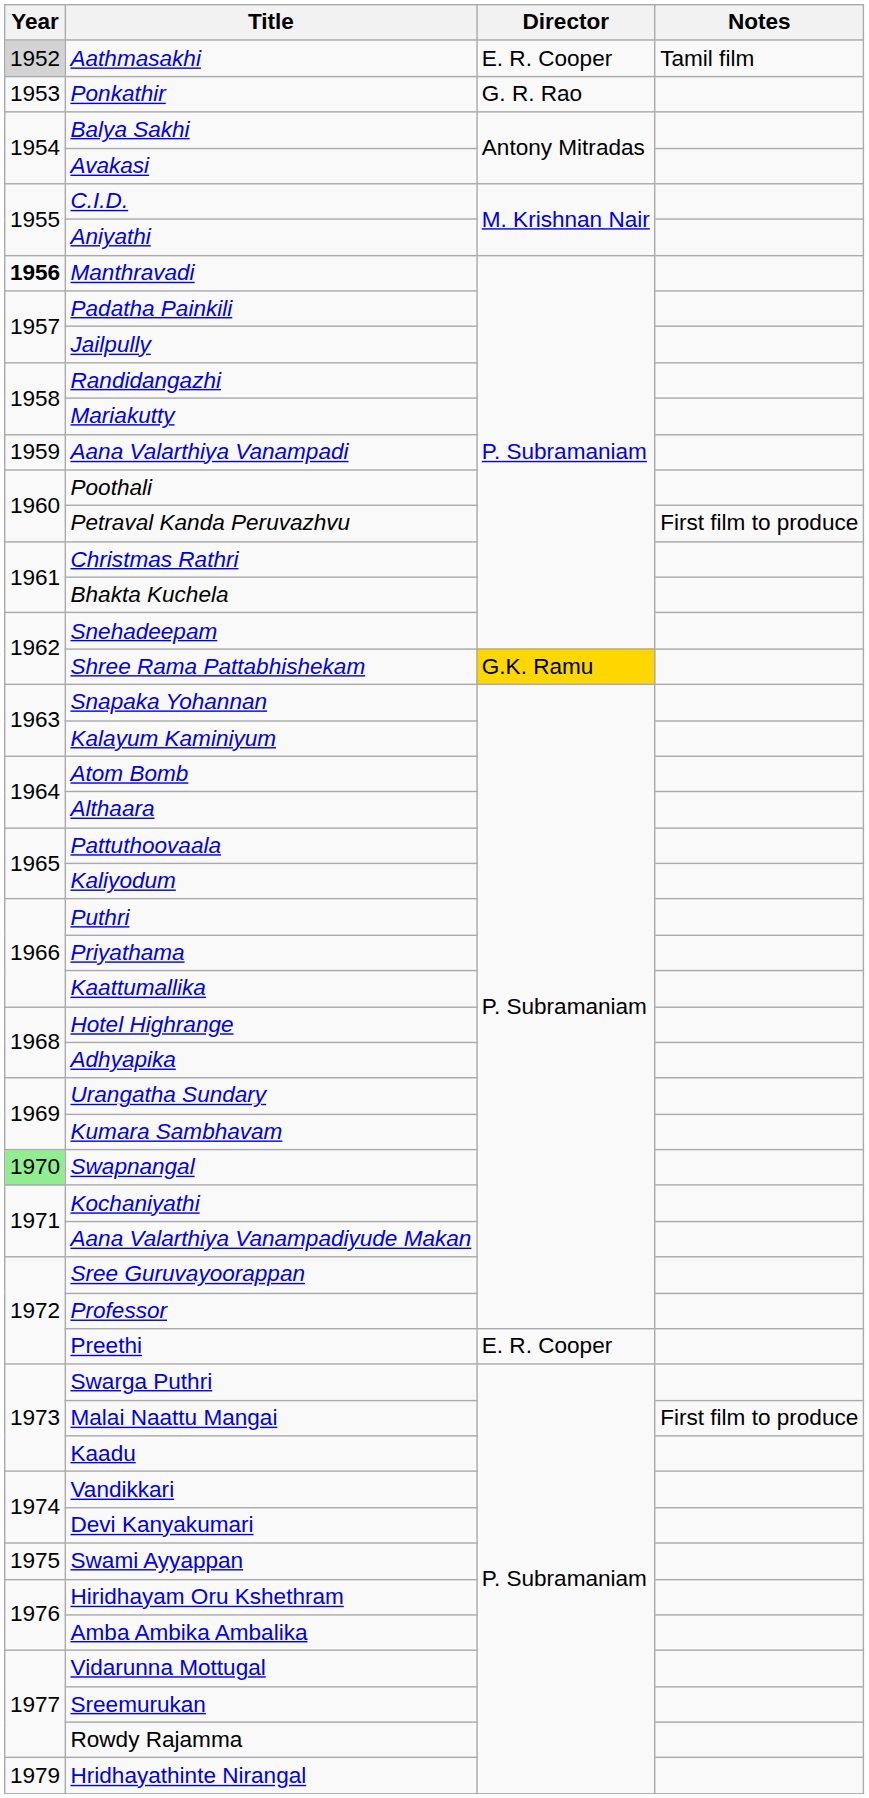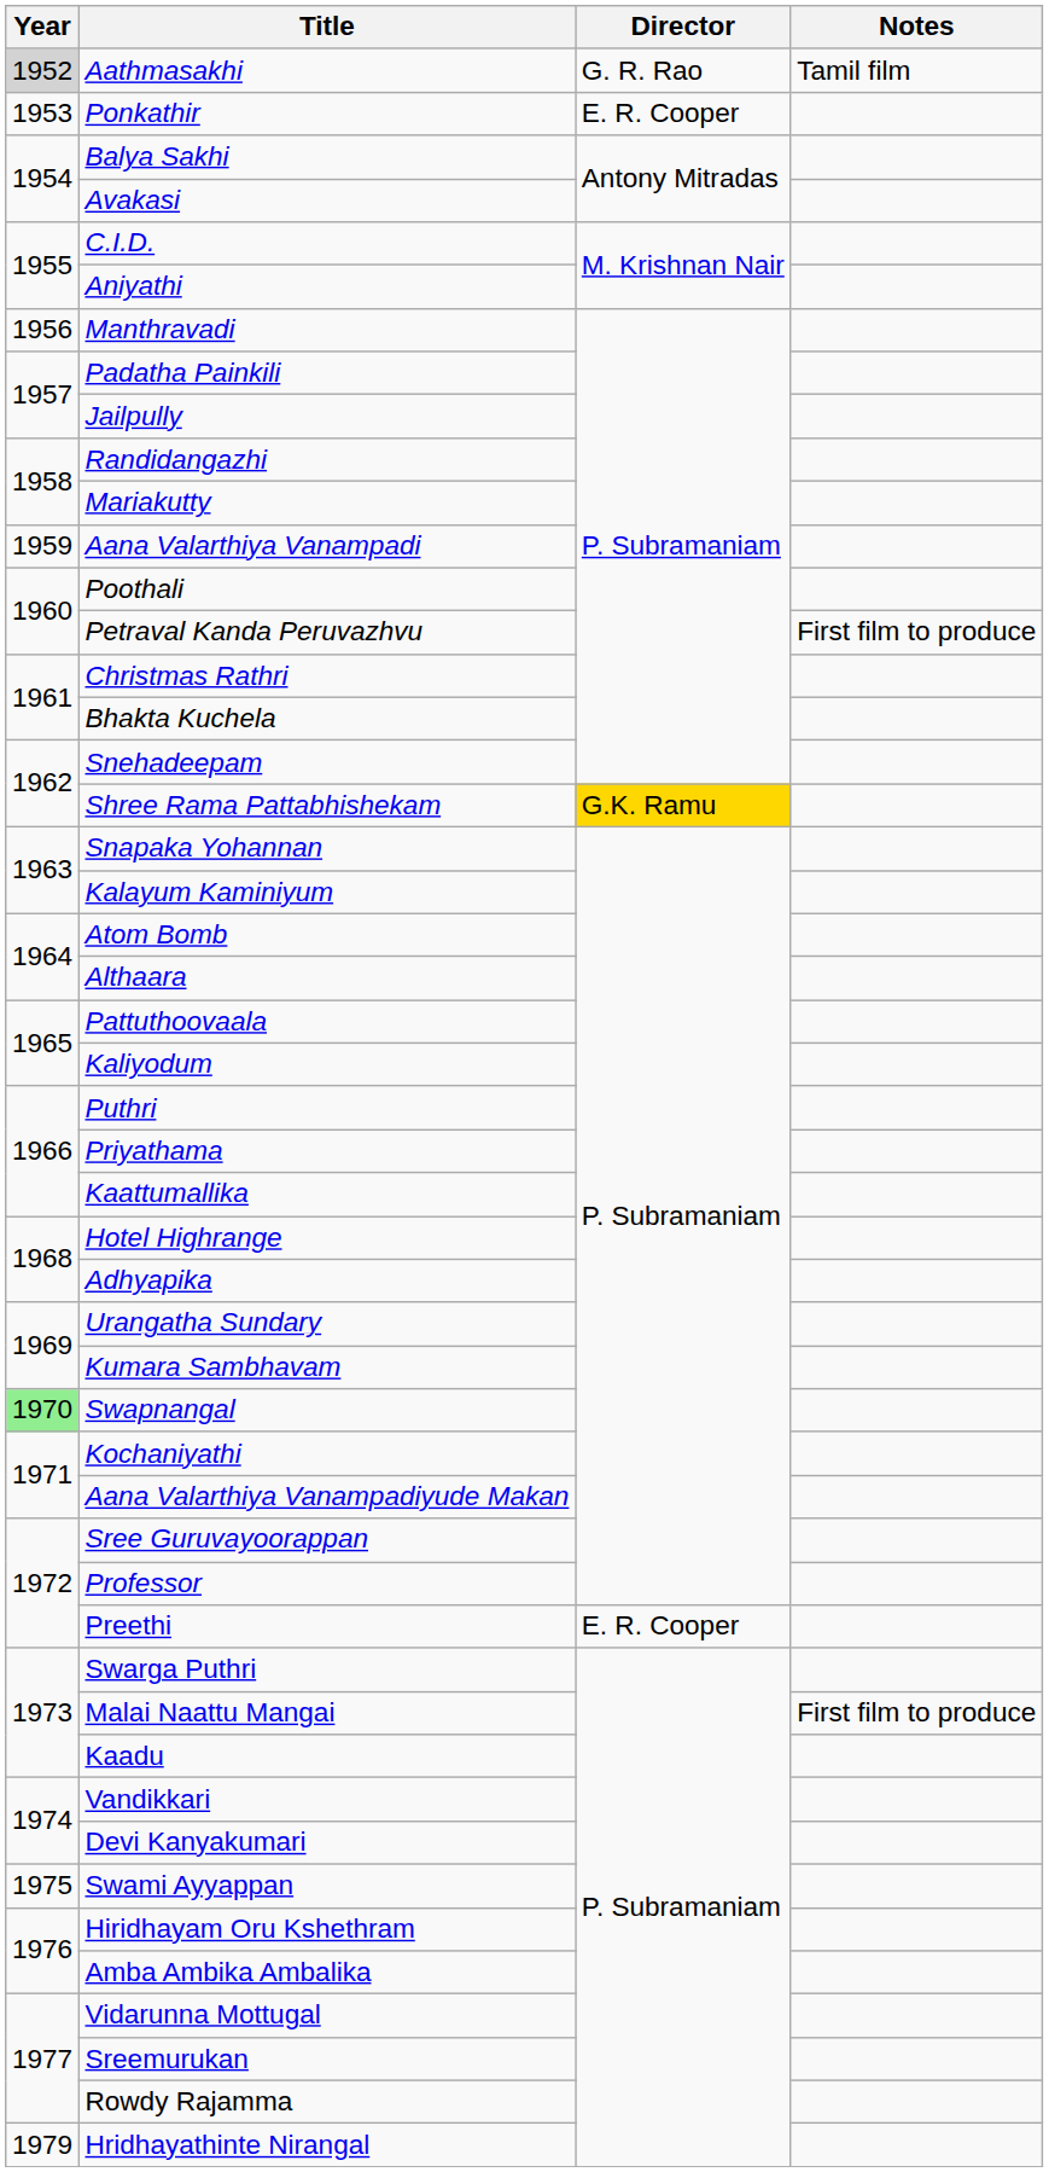Aathmasakhi | Director: E. R. Cooper -> G. R. Rao
Ponkathir | Director: G. R. Rao -> E. R. Cooper
Manthravadi | Year: bold -> normal
